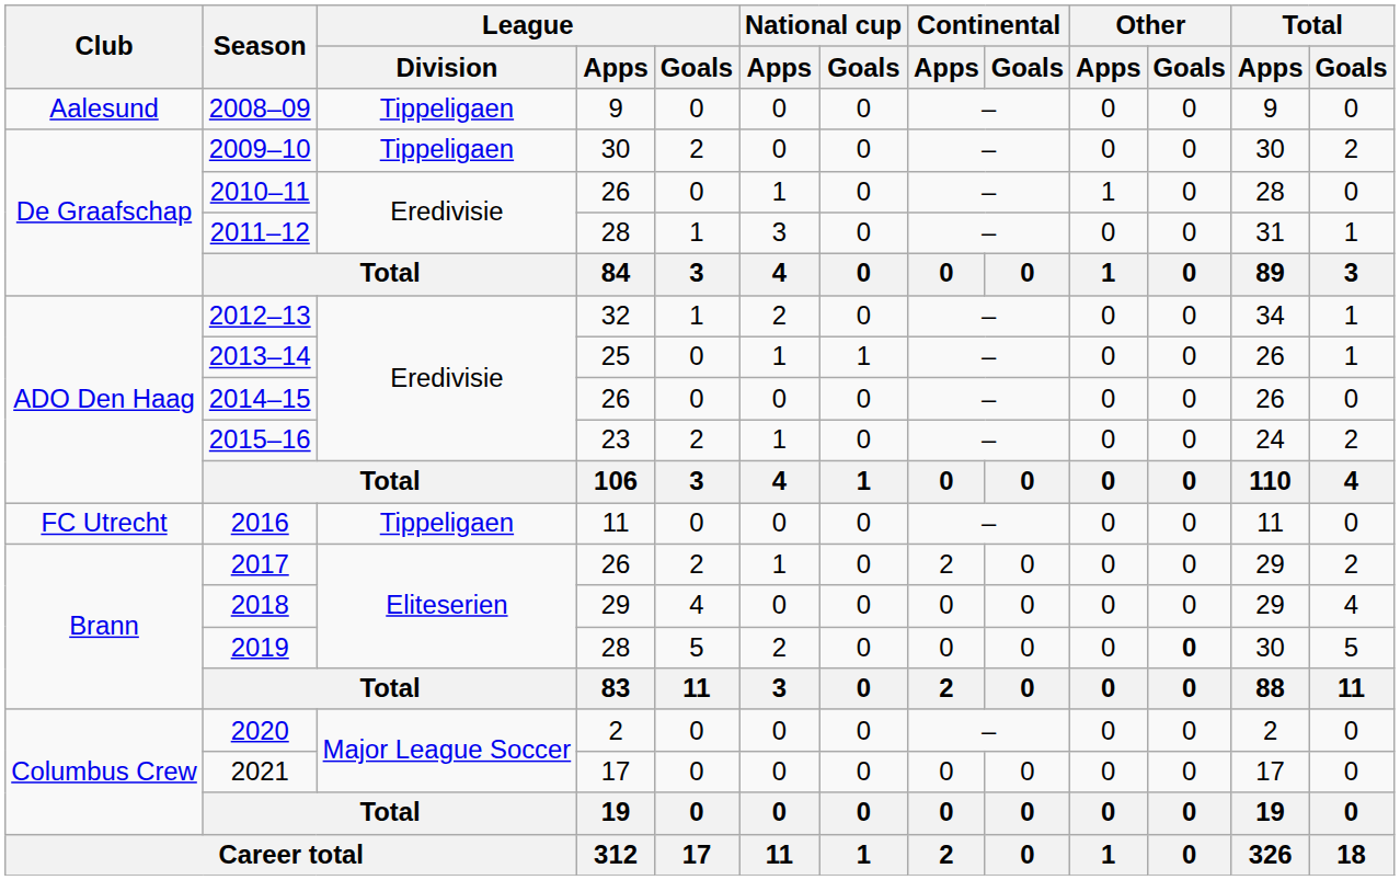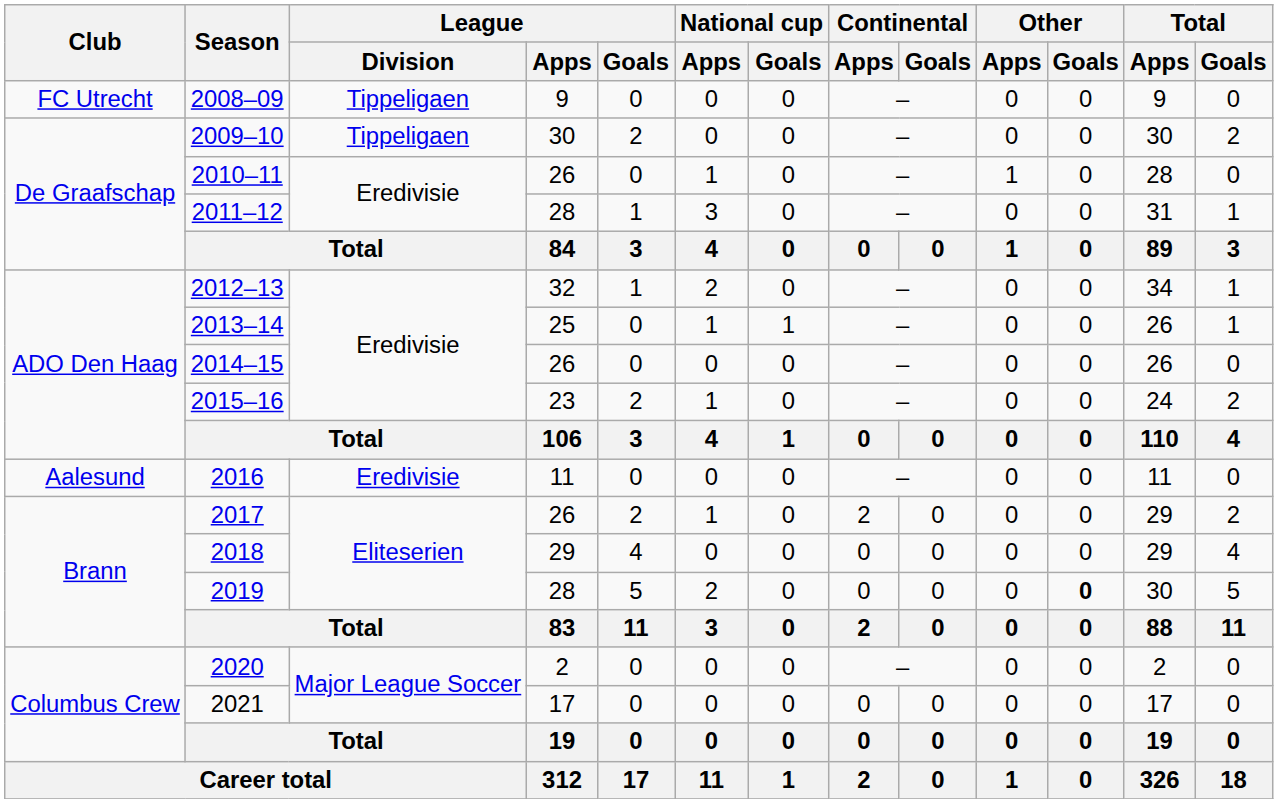2008–09 | Club: Aalesund -> FC Utrecht
2016 | Club: FC Utrecht -> Aalesund
2016 | League / Division: Tippeligaen -> Eredivisie
